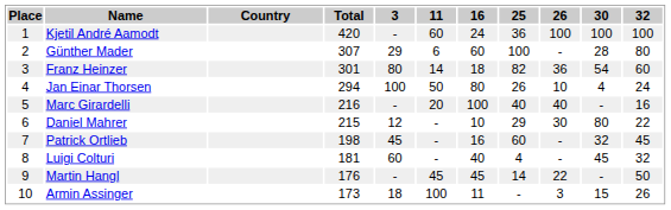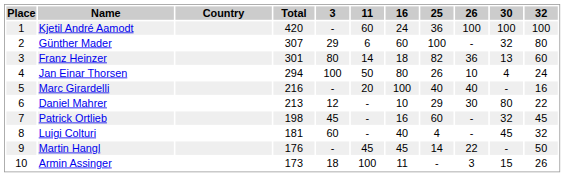Günther Mader | 30: 28 -> 32
Franz Heinzer | 30: 54 -> 13
Daniel Mahrer | Total: 215 -> 213
